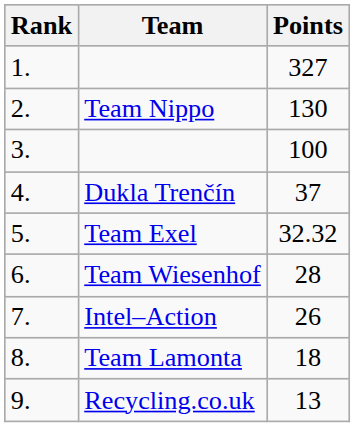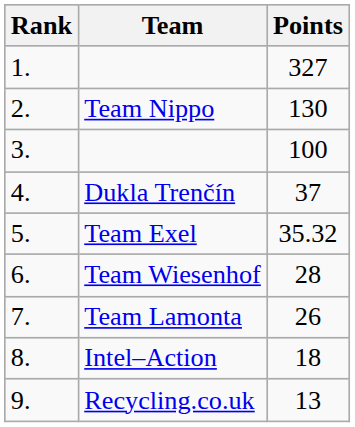5. | Points: 32.32 -> 35.32
7. | Team: Intel–Action -> Team Lamonta
8. | Team: Team Lamonta -> Intel–Action
